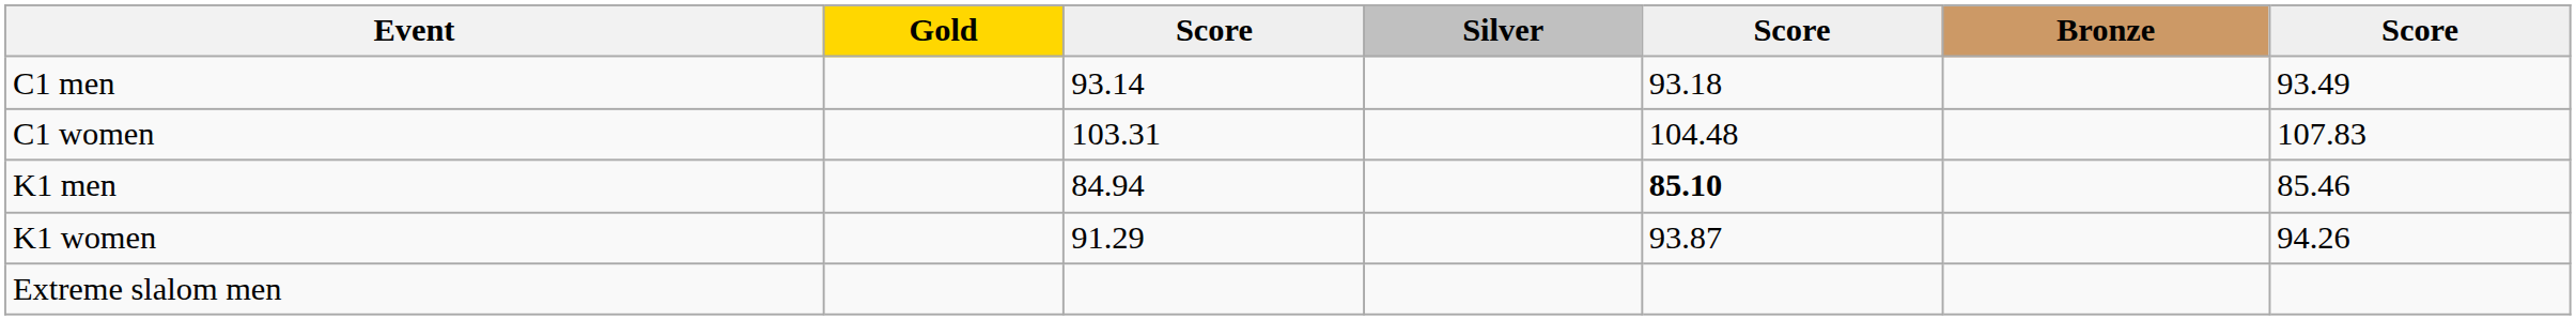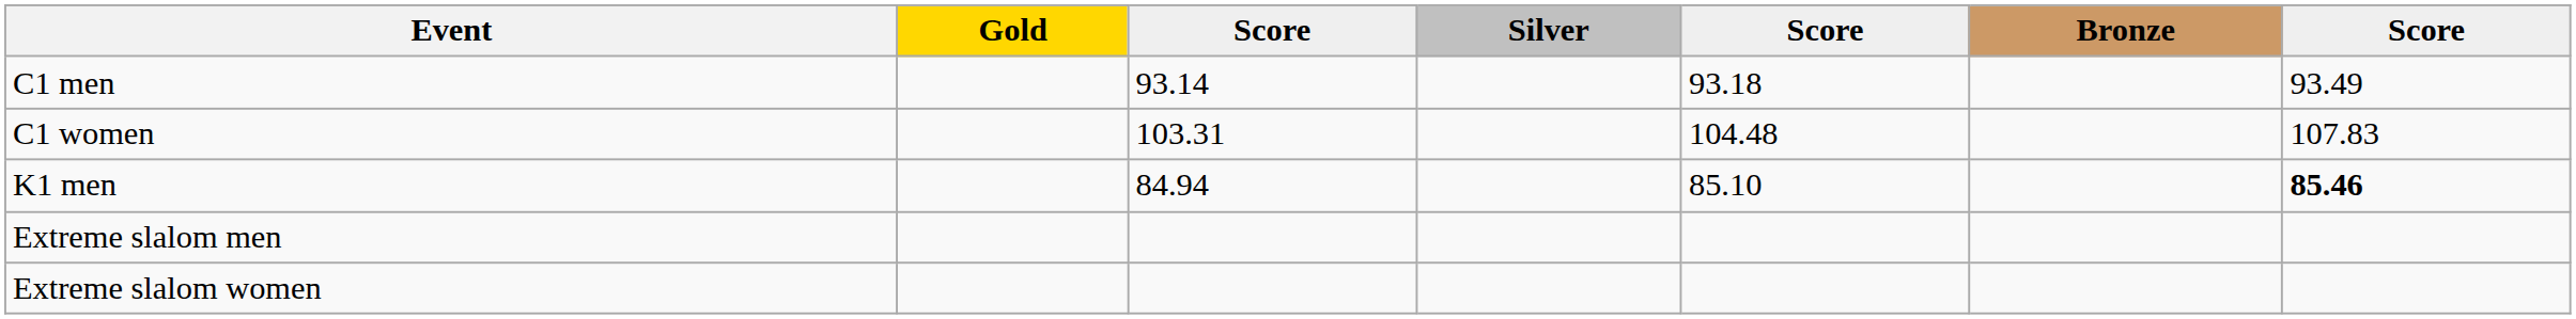K1 men | column 5: bold -> normal
K1 men | column 7: normal -> bold
- row: K1 women | 91.29 | 93.87 | 94.26
+ row: Extreme slalom women
